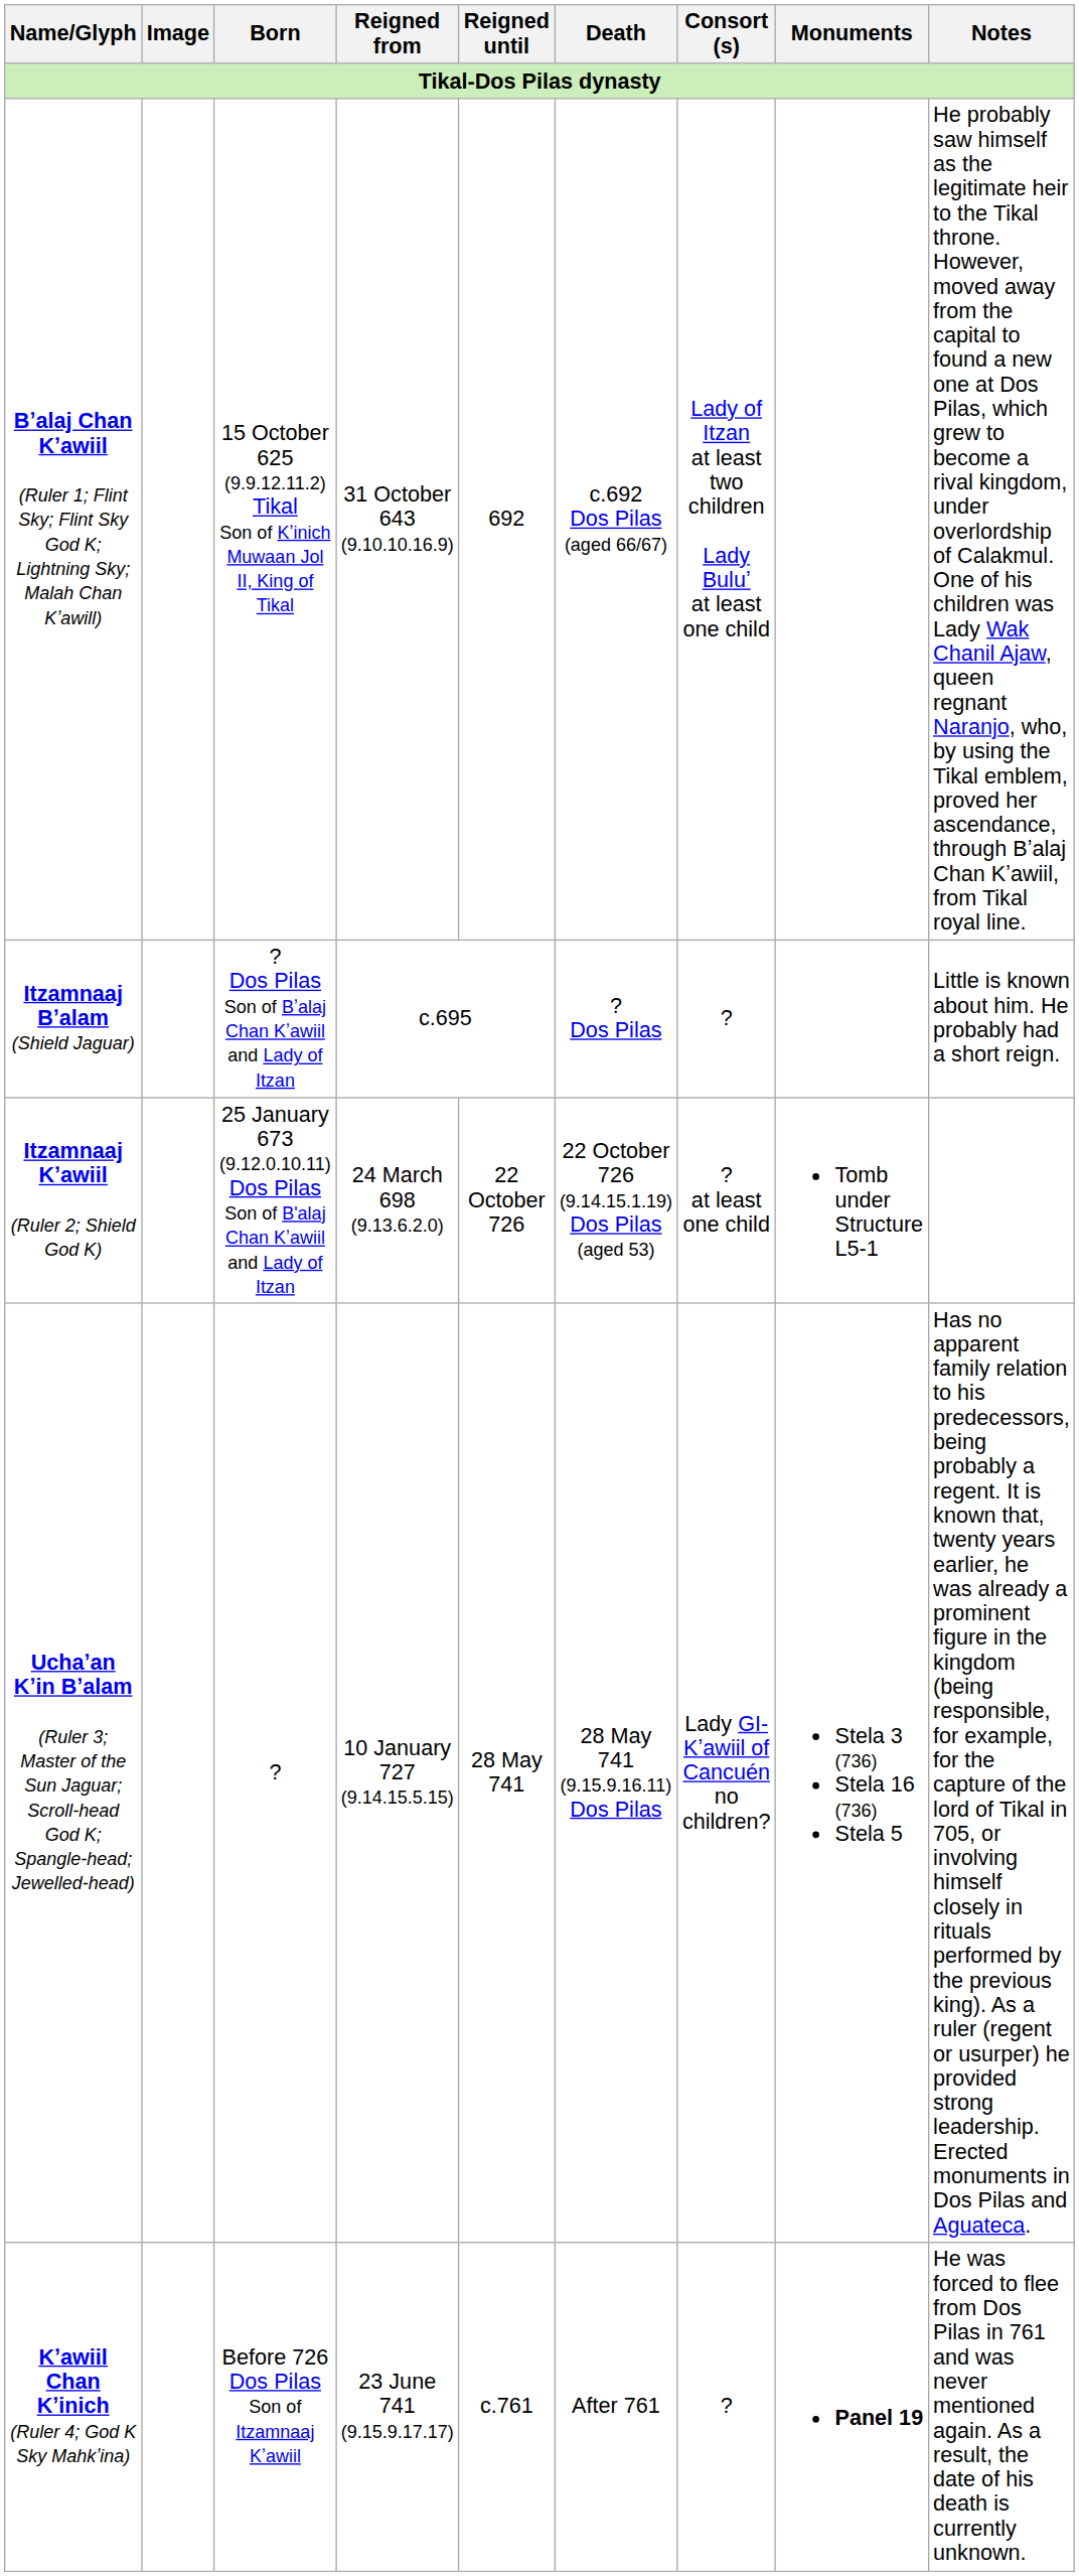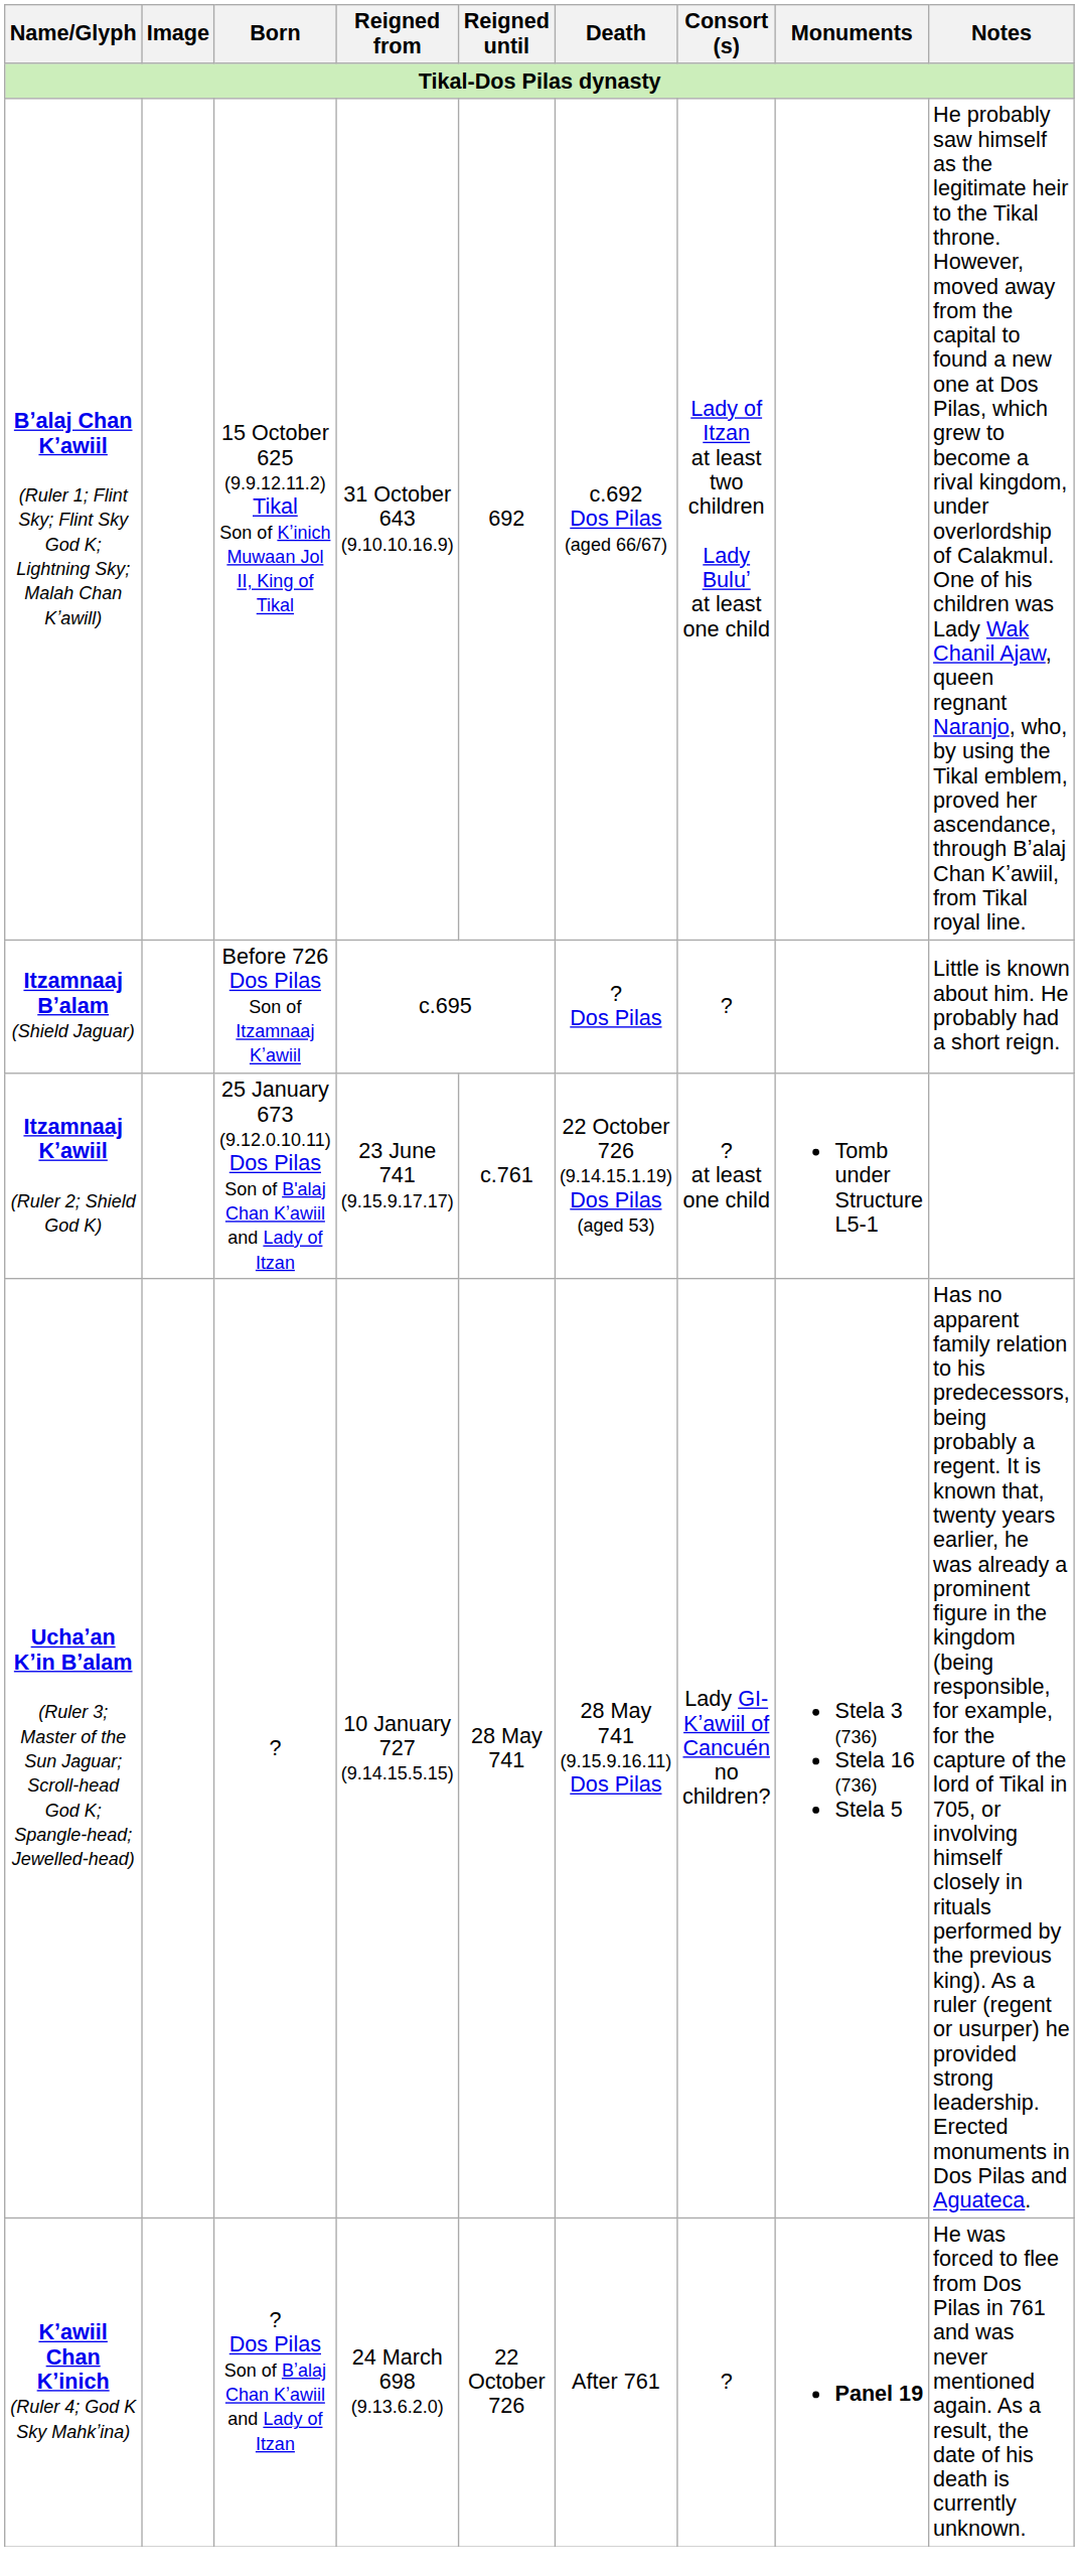Itzamnaaj Bʼalam (Shield Jaguar) | Born: ? Dos Pilas Son of Bʼalaj Chan Kʼawiil and Lady of Itzan -> Before 726 Dos Pilas Son of Itzamnaaj Kʼawiil
Itzamnaaj Kʼawiil (Ruler 2; Shield God K) | Reigned from: 24 March 698 (9.13.6.2.0) -> 23 June 741 (9.15.9.17.17)
Itzamnaaj Kʼawiil (Ruler 2; Shield God K) | Reigned until: 22 October 726 -> c.761
Kʼawiil Chan Kʼinich (Ruler 4; God K Sky Mahkʼina) | Born: Before 726 Dos Pilas Son of Itzamnaaj Kʼawiil -> ? Dos Pilas Son of Bʼalaj Chan Kʼawiil and Lady of Itzan
Kʼawiil Chan Kʼinich (Ruler 4; God K Sky Mahkʼina) | Reigned from: 23 June 741 (9.15.9.17.17) -> 24 March 698 (9.13.6.2.0)
Kʼawiil Chan Kʼinich (Ruler 4; God K Sky Mahkʼina) | Reigned until: c.761 -> 22 October 726
